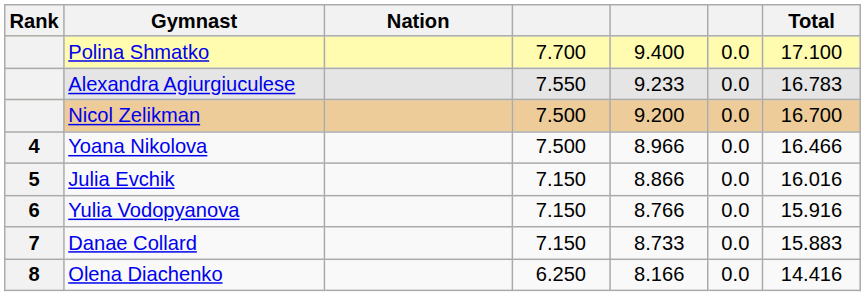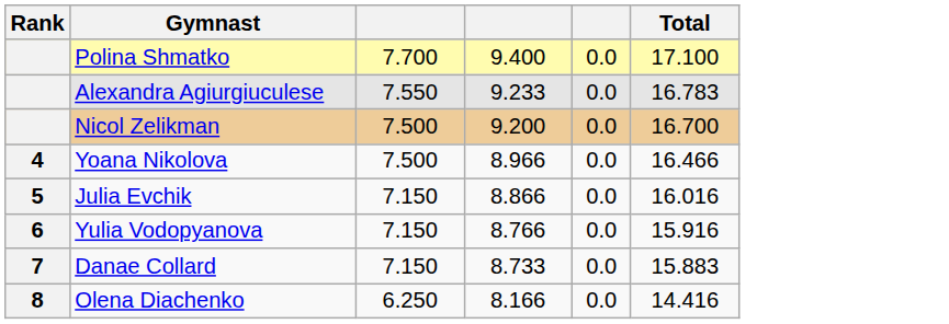- column: Nation
